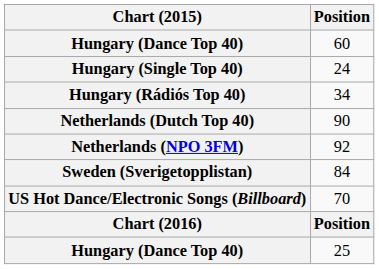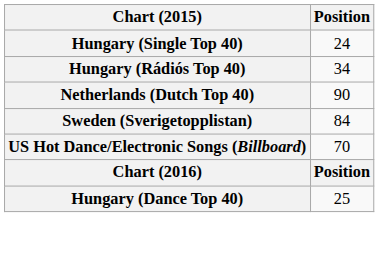- row: Hungary (Dance Top 40) | 60
- row: Netherlands (NPO 3FM) | 92
